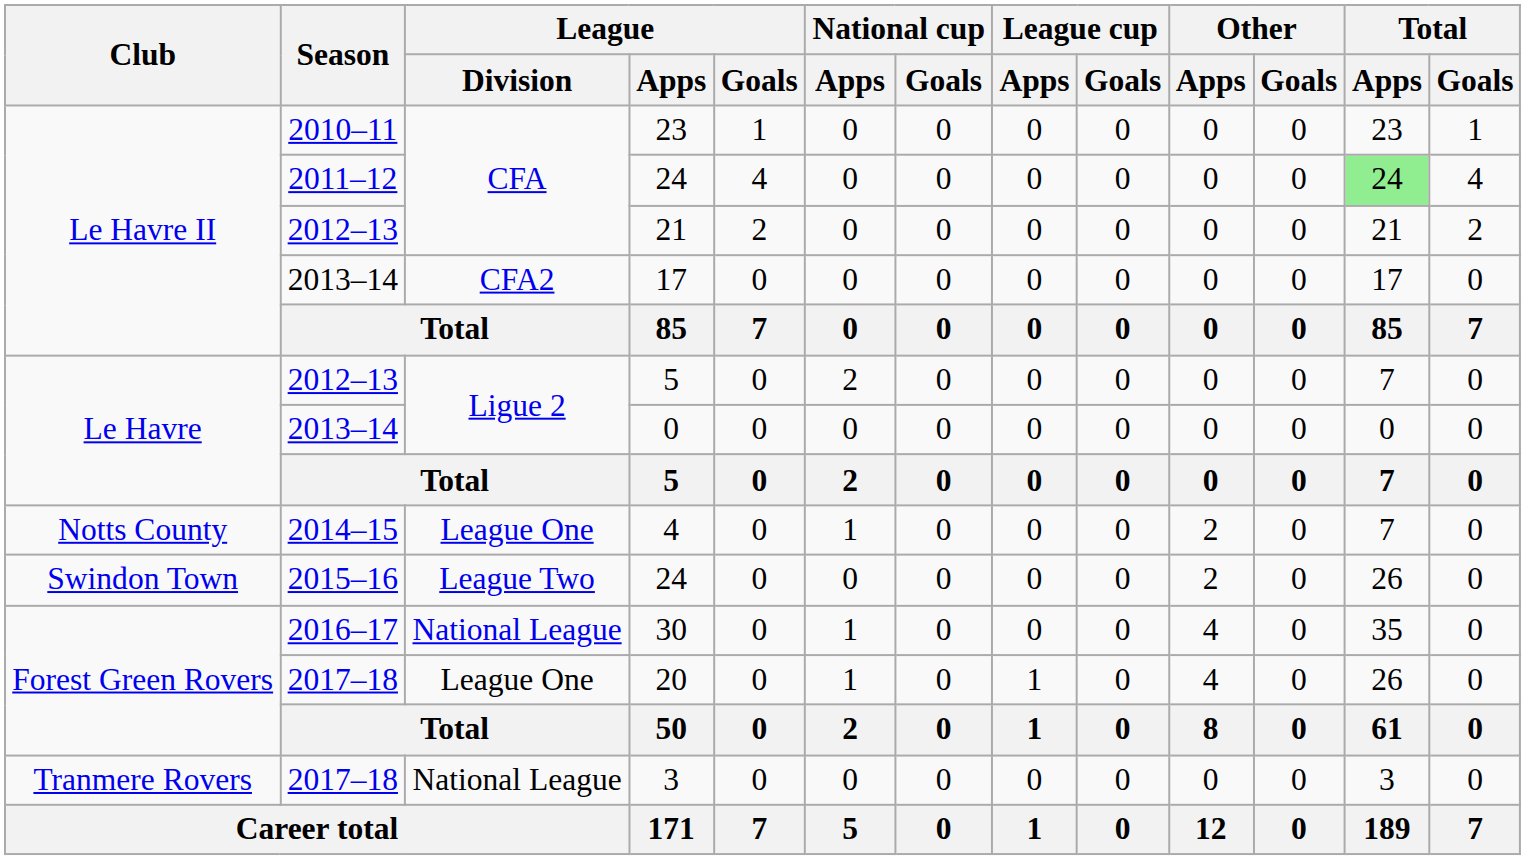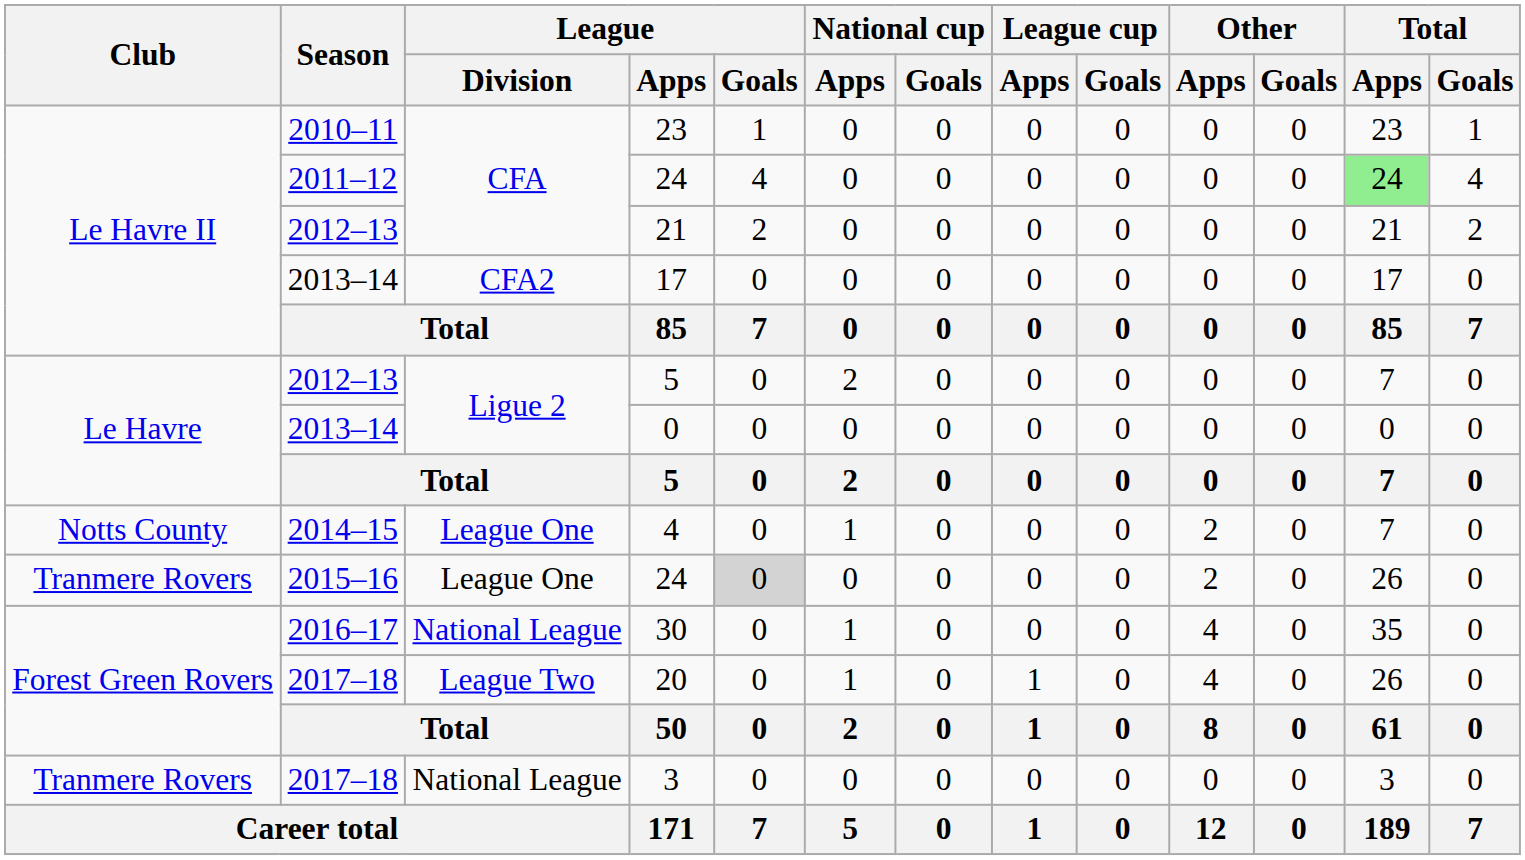2015–16 / 24 | Club: Swindon Town -> Tranmere Rovers
2015–16 / 24 | League / Division: League Two -> League One
2015–16 / 24 | League / Goals: no background -> lightgrey background
20 | League / Division: League One -> League Two
